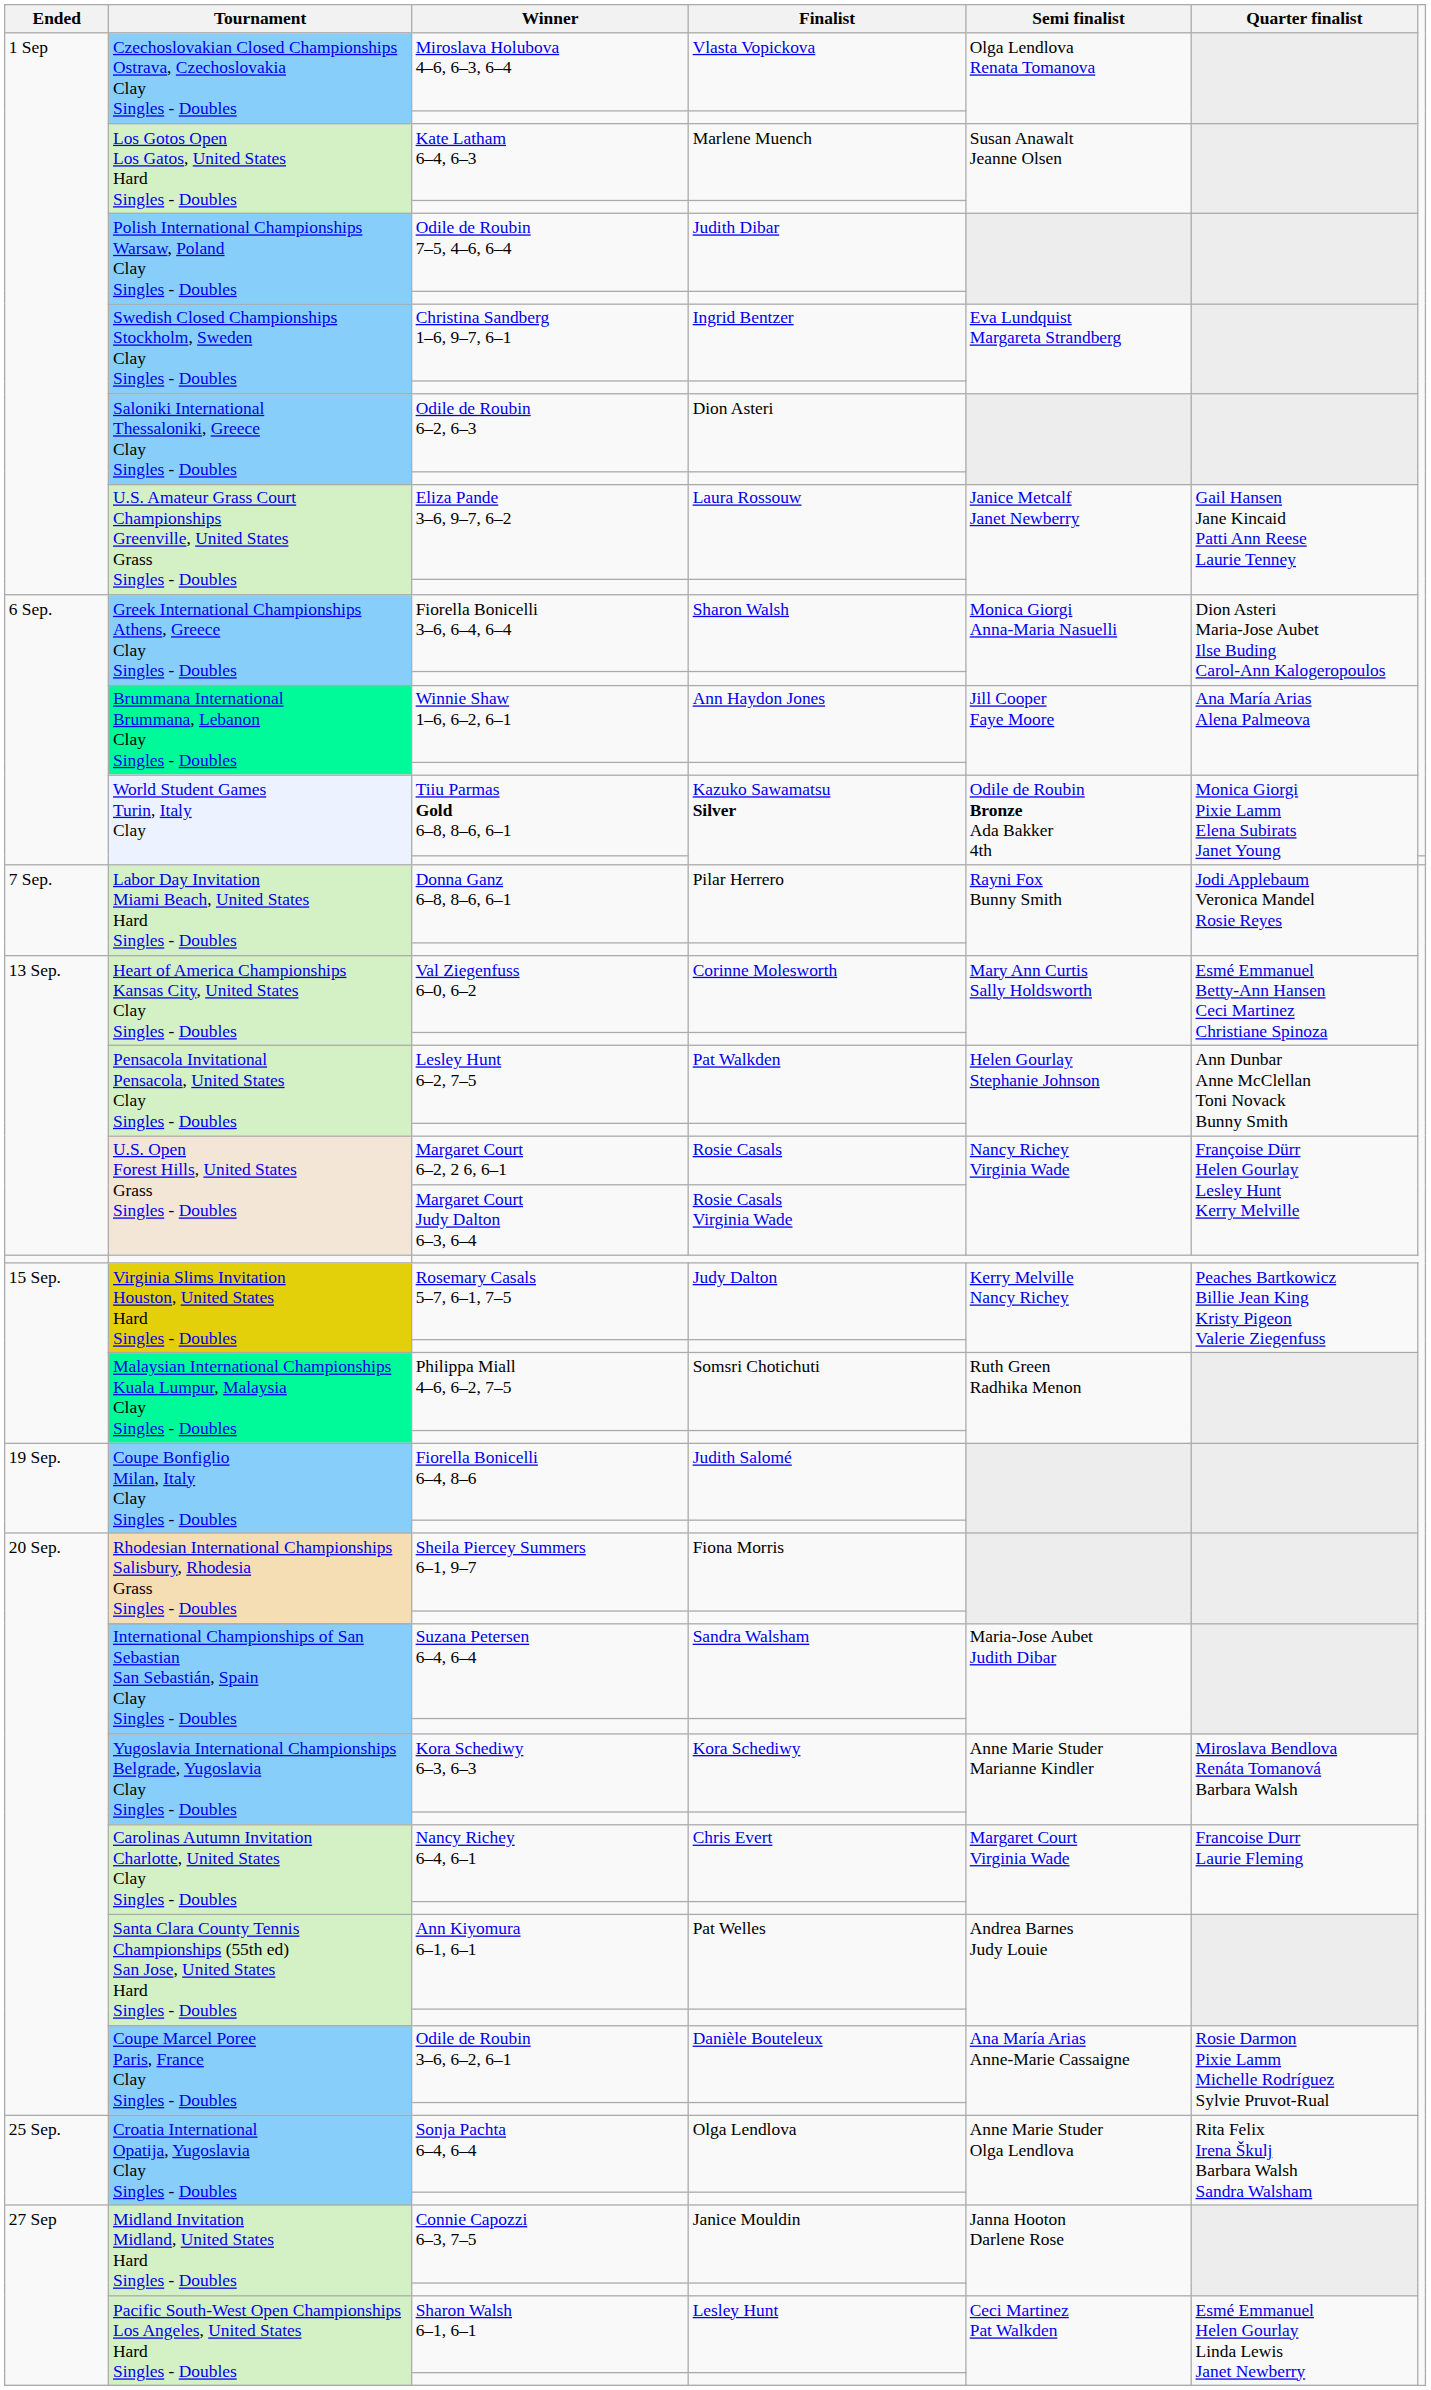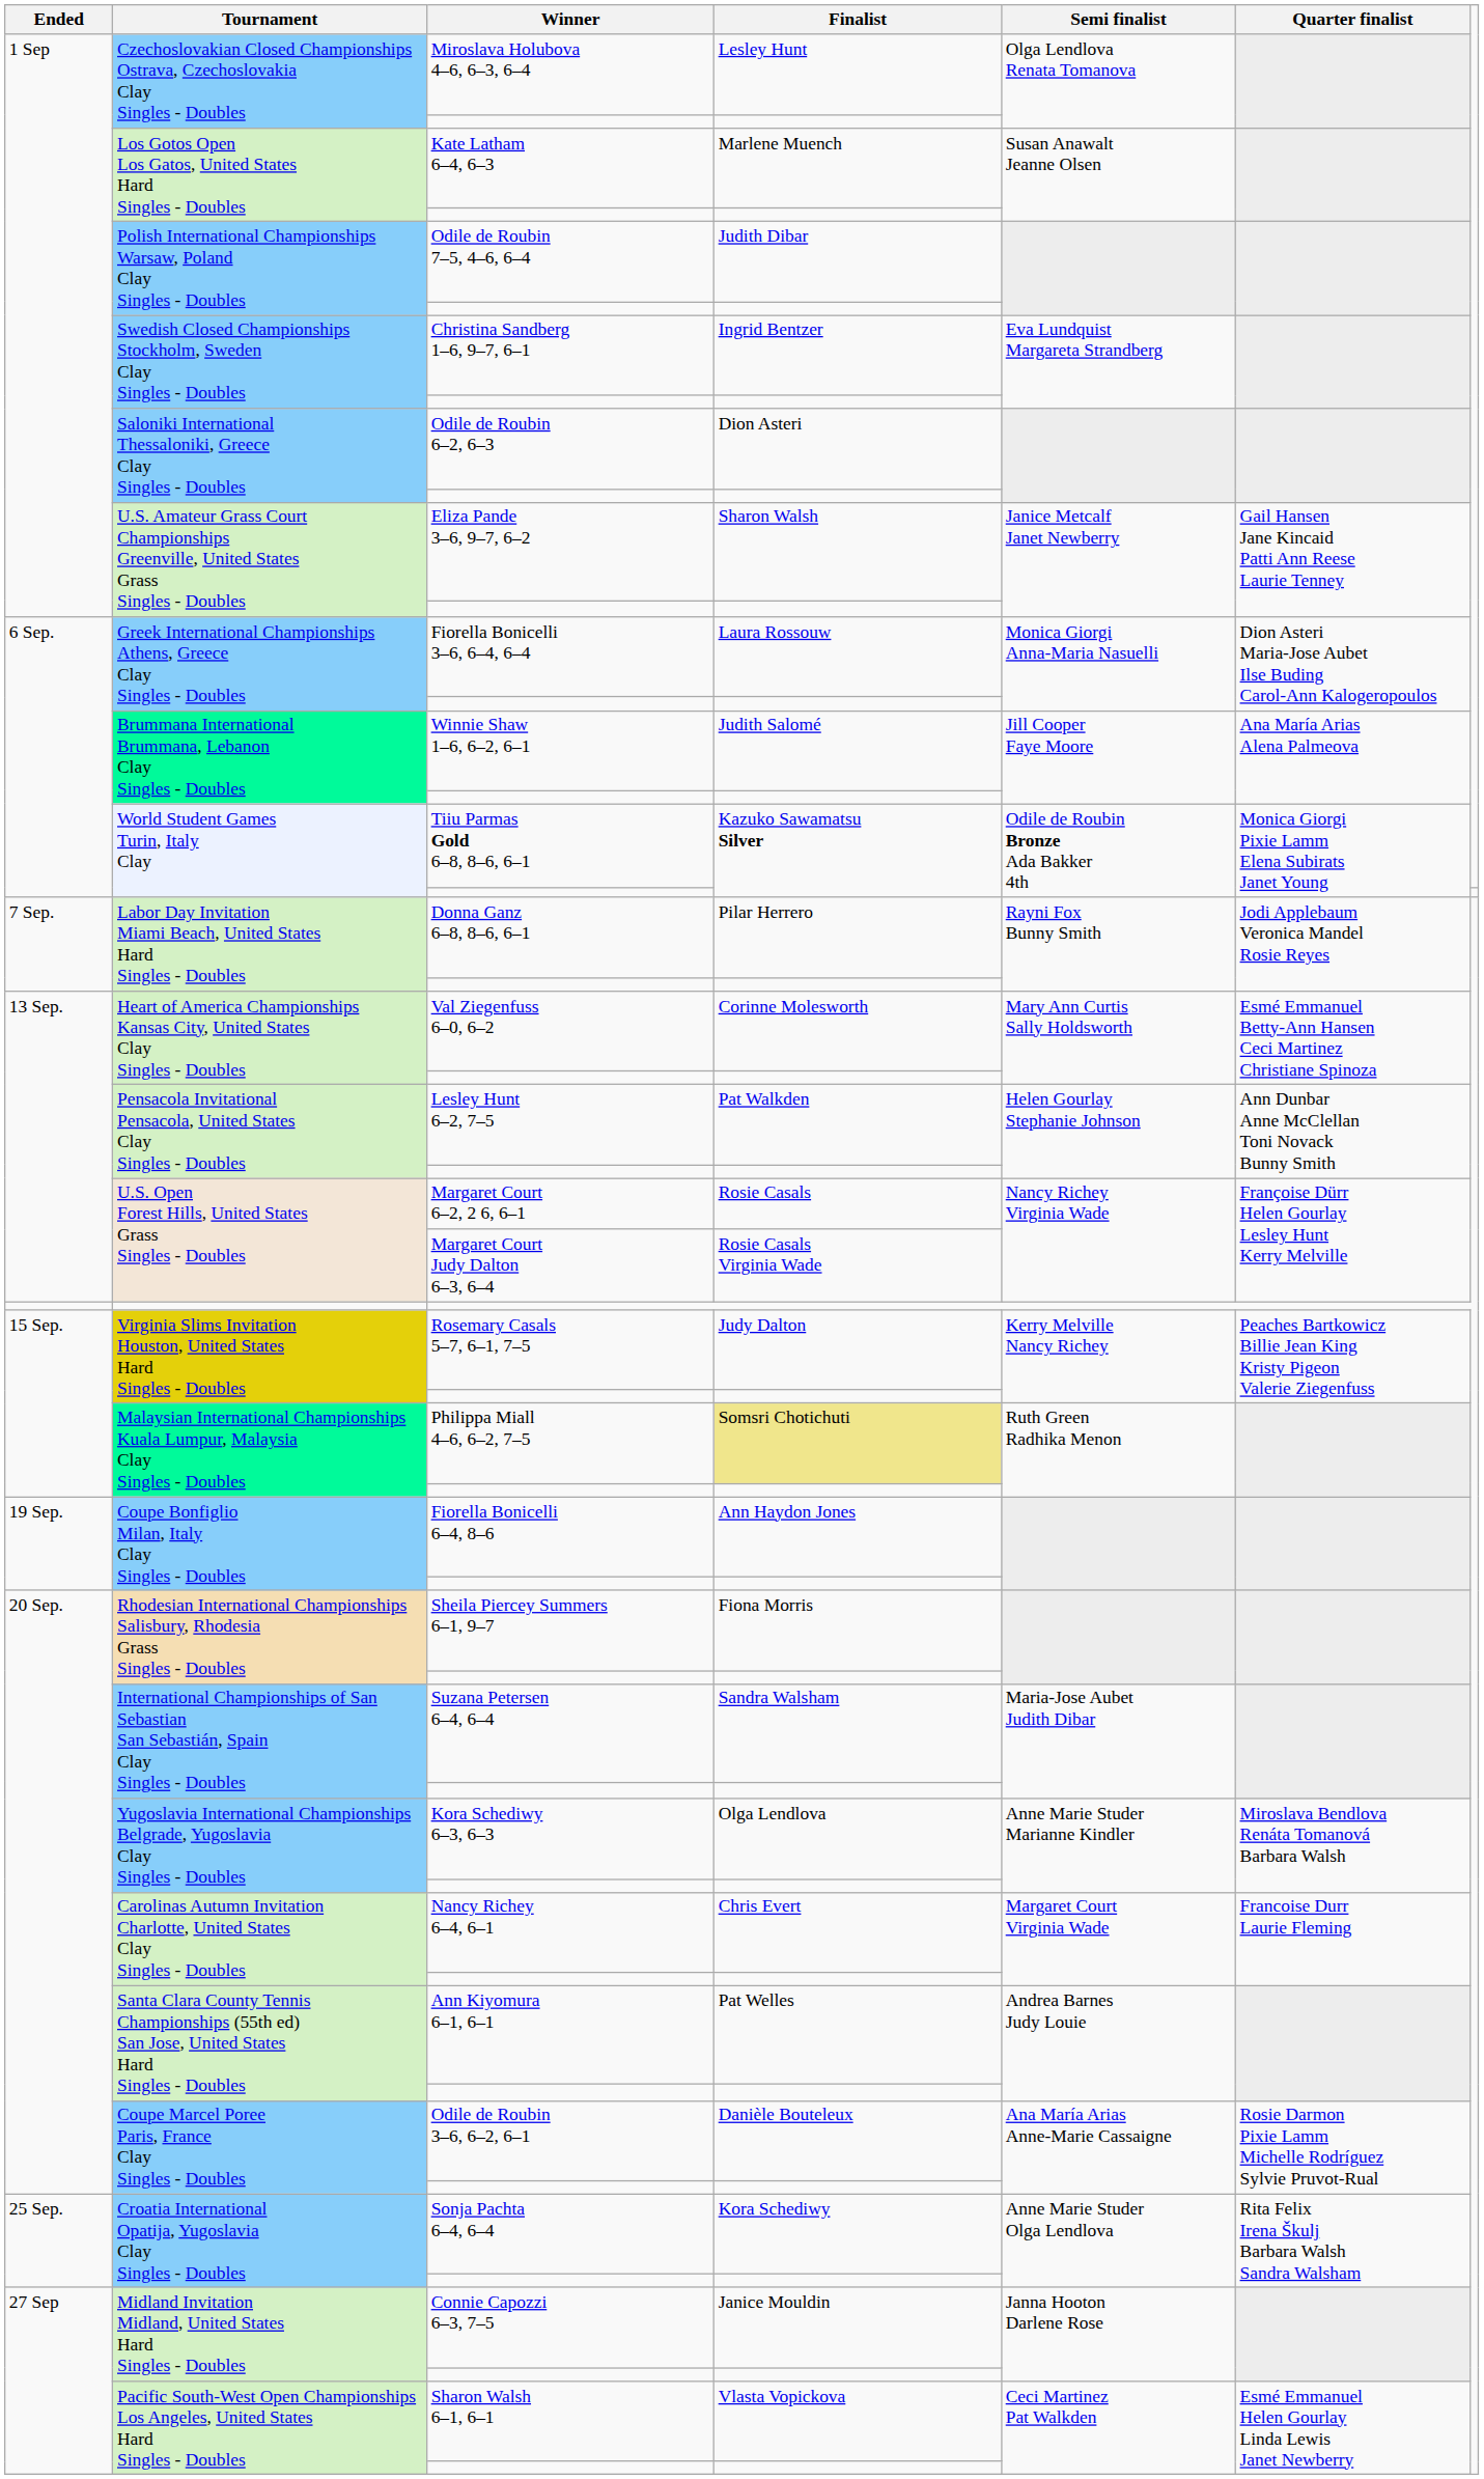Miroslava Holubova 4–6, 6–3, 6–4 | Finalist: Vlasta Vopickova -> Lesley Hunt
Eliza Pande 3–6, 9–7, 6–2 | Finalist: Laura Rossouw -> Sharon Walsh
Fiorella Bonicelli 3–6, 6–4, 6–4 | Finalist: Sharon Walsh -> Laura Rossouw
Winnie Shaw 1–6, 6–2, 6–1 | Finalist: Ann Haydon Jones -> Judith Salomé
Philippa Miall 4–6, 6–2, 7–5 | Finalist: no background -> khaki background
Fiorella Bonicelli 6–4, 8–6 | Finalist: Judith Salomé -> Ann Haydon Jones
Kora Schediwy 6–3, 6–3 | Finalist: Kora Schediwy -> Olga Lendlova
Sonja Pachta 6–4, 6–4 | Finalist: Olga Lendlova -> Kora Schediwy
Sharon Walsh 6–1, 6–1 | Finalist: Lesley Hunt -> Vlasta Vopickova
